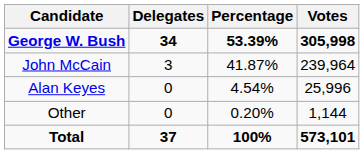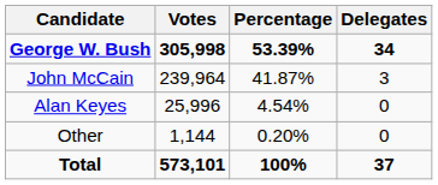columns swapped: Votes <-> Delegates
